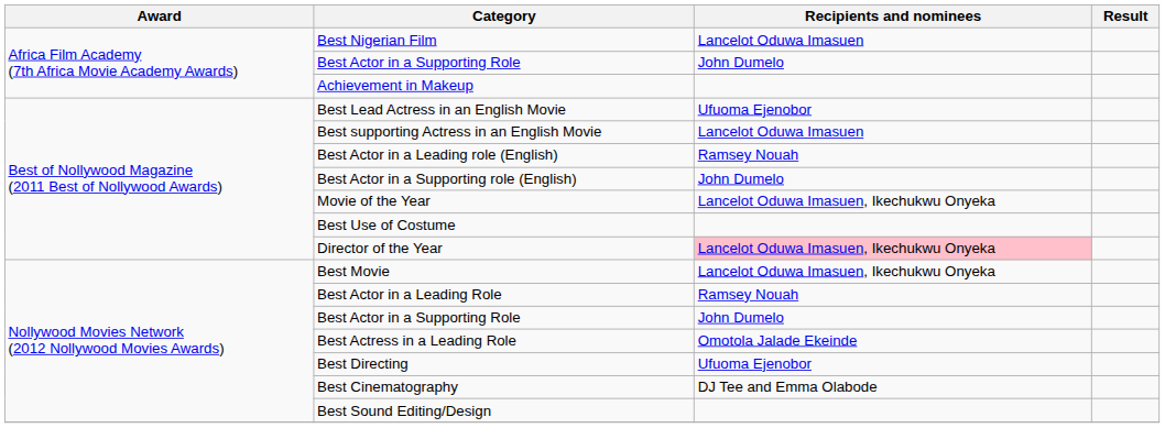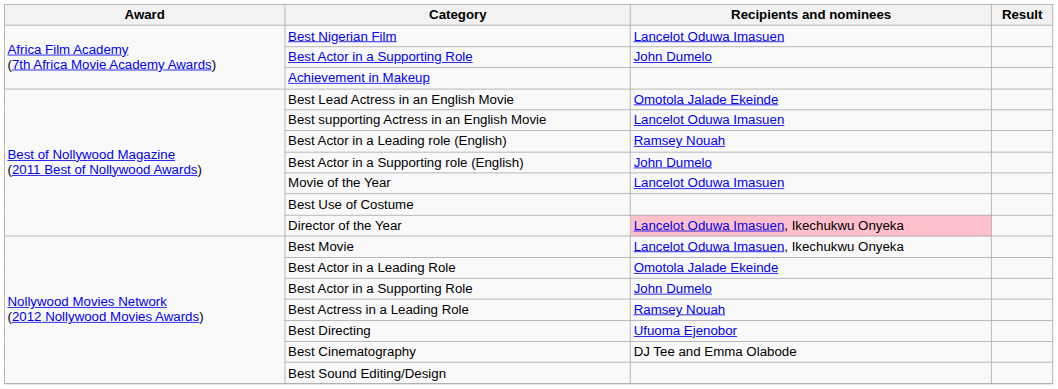Best Lead Actress in an English Movie | Recipients and nominees: Ufuoma Ejenobor -> Omotola Jalade Ekeinde
Movie of the Year | Recipients and nominees: Lancelot Oduwa Imasuen, Ikechukwu Onyeka -> Lancelot Oduwa Imasuen
Best Actor in a Leading Role | Recipients and nominees: Ramsey Nouah -> Omotola Jalade Ekeinde
Best Actress in a Leading Role | Recipients and nominees: Omotola Jalade Ekeinde -> Ramsey Nouah
